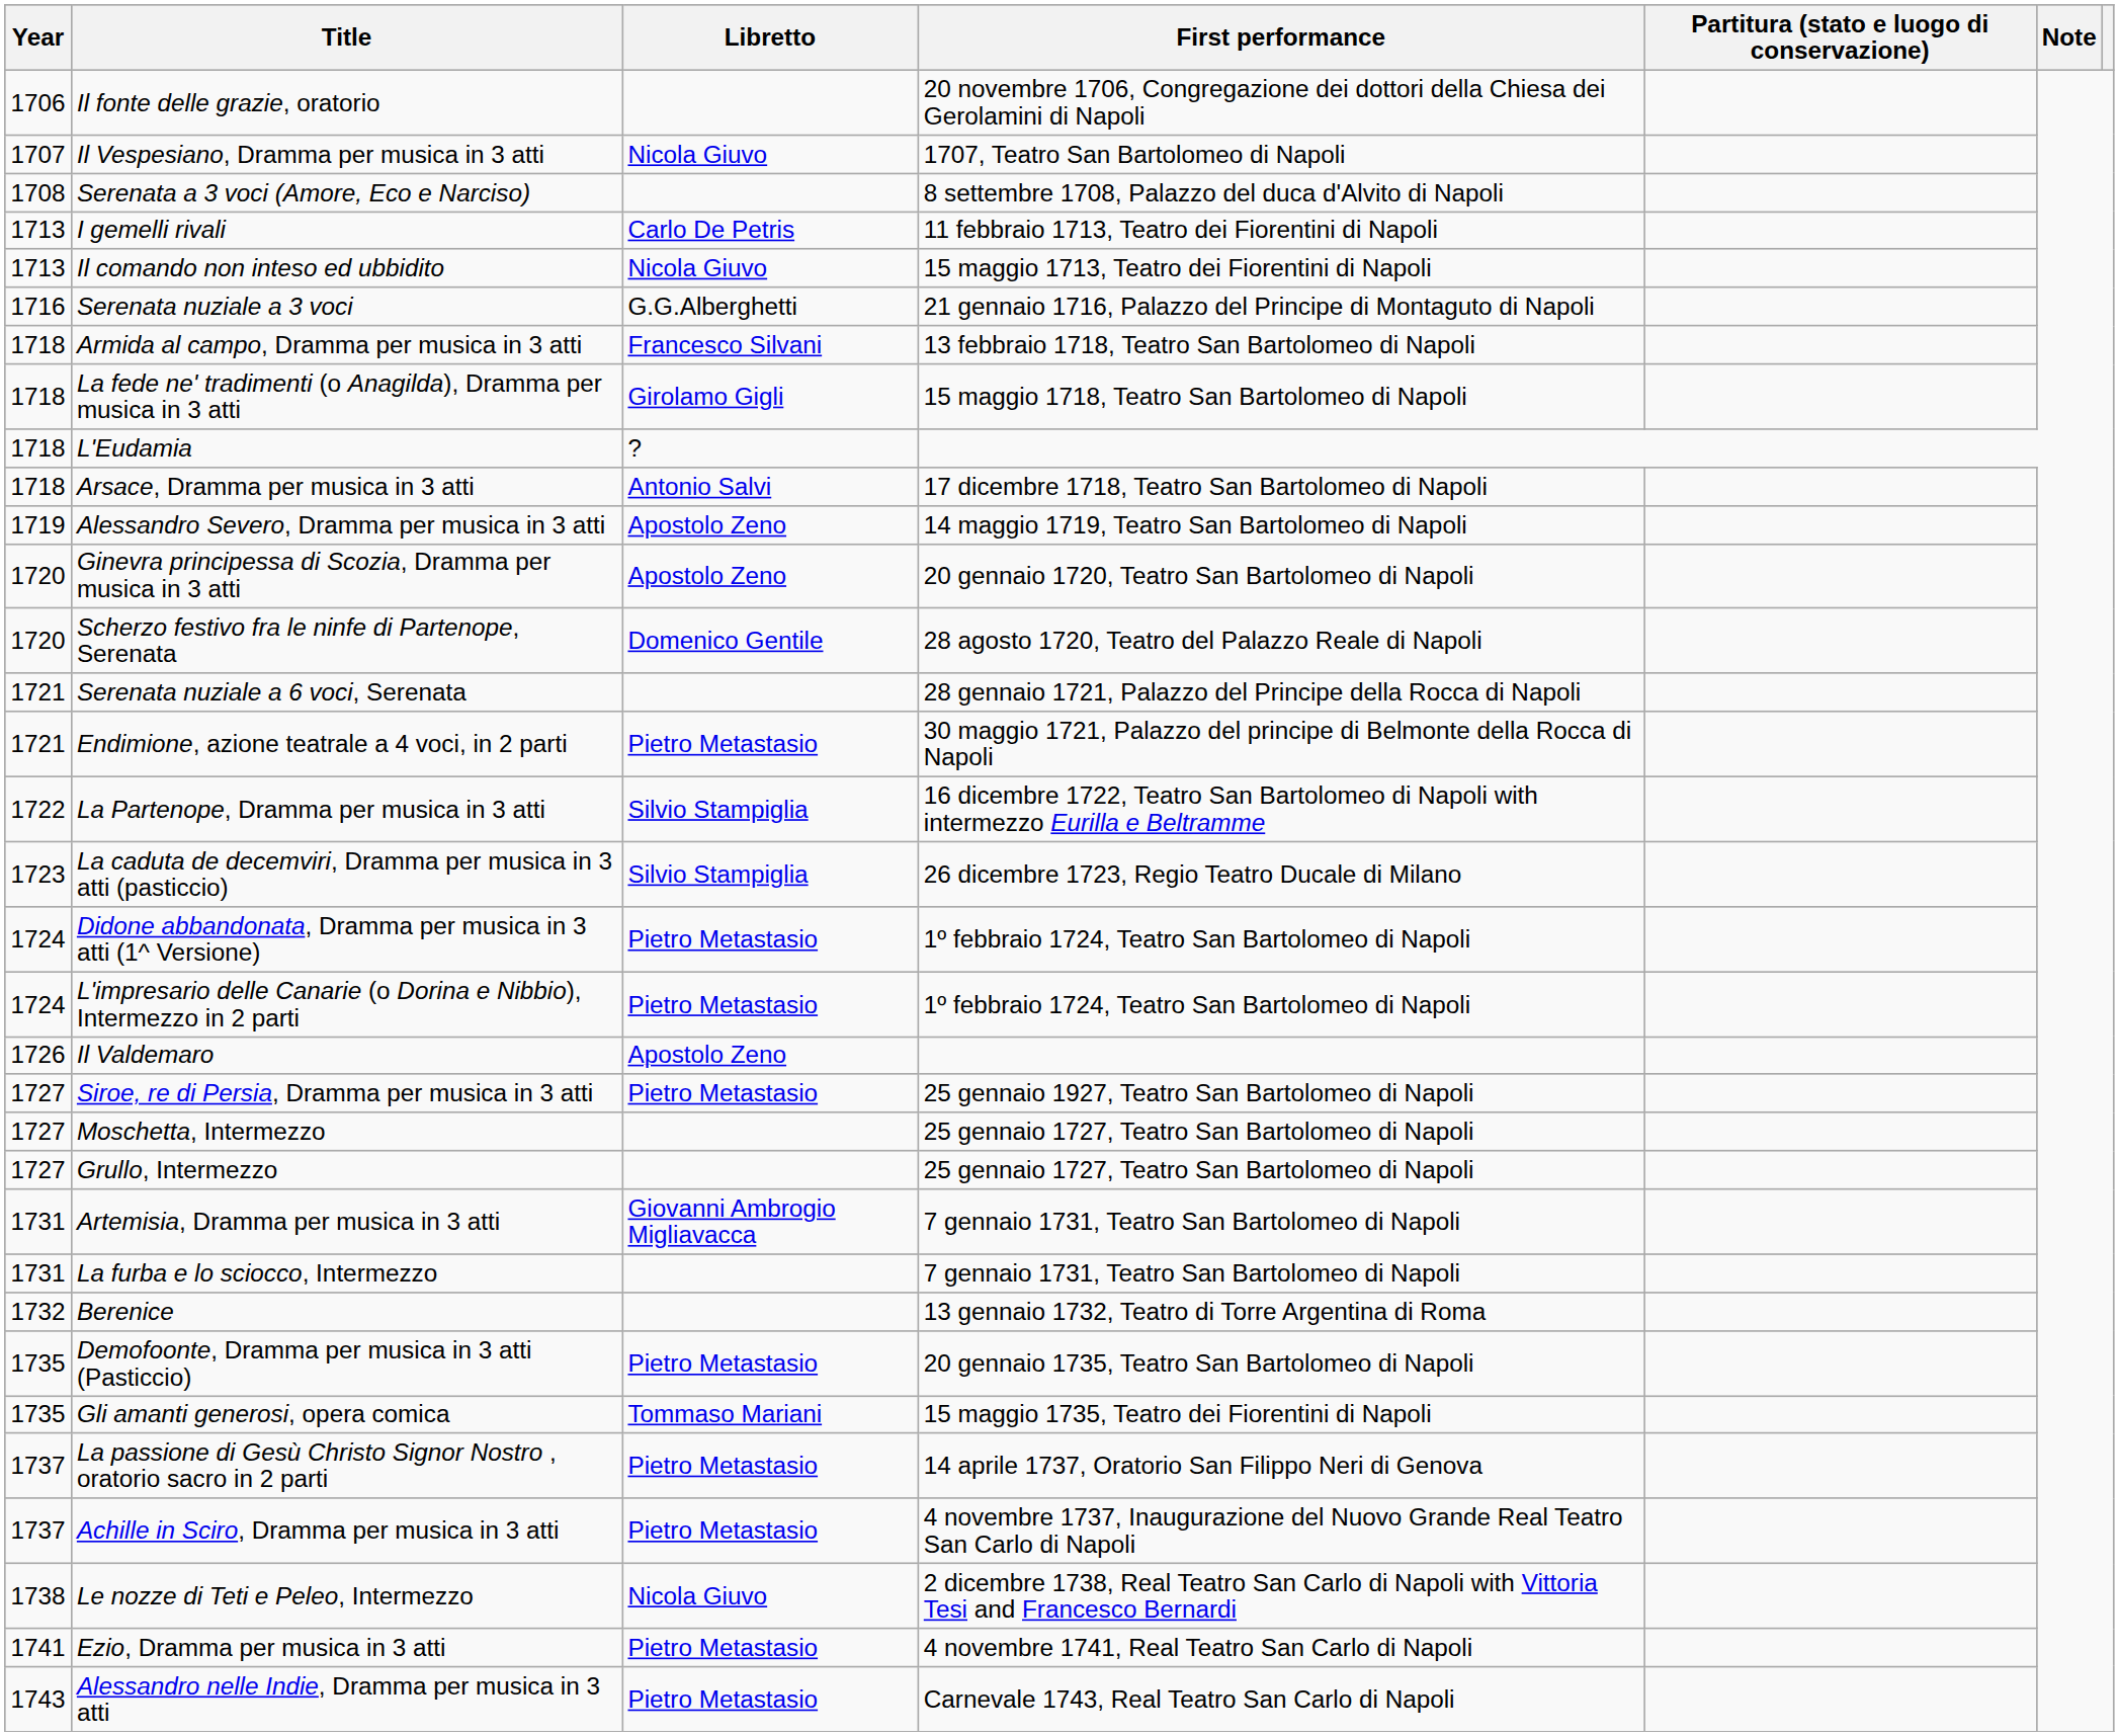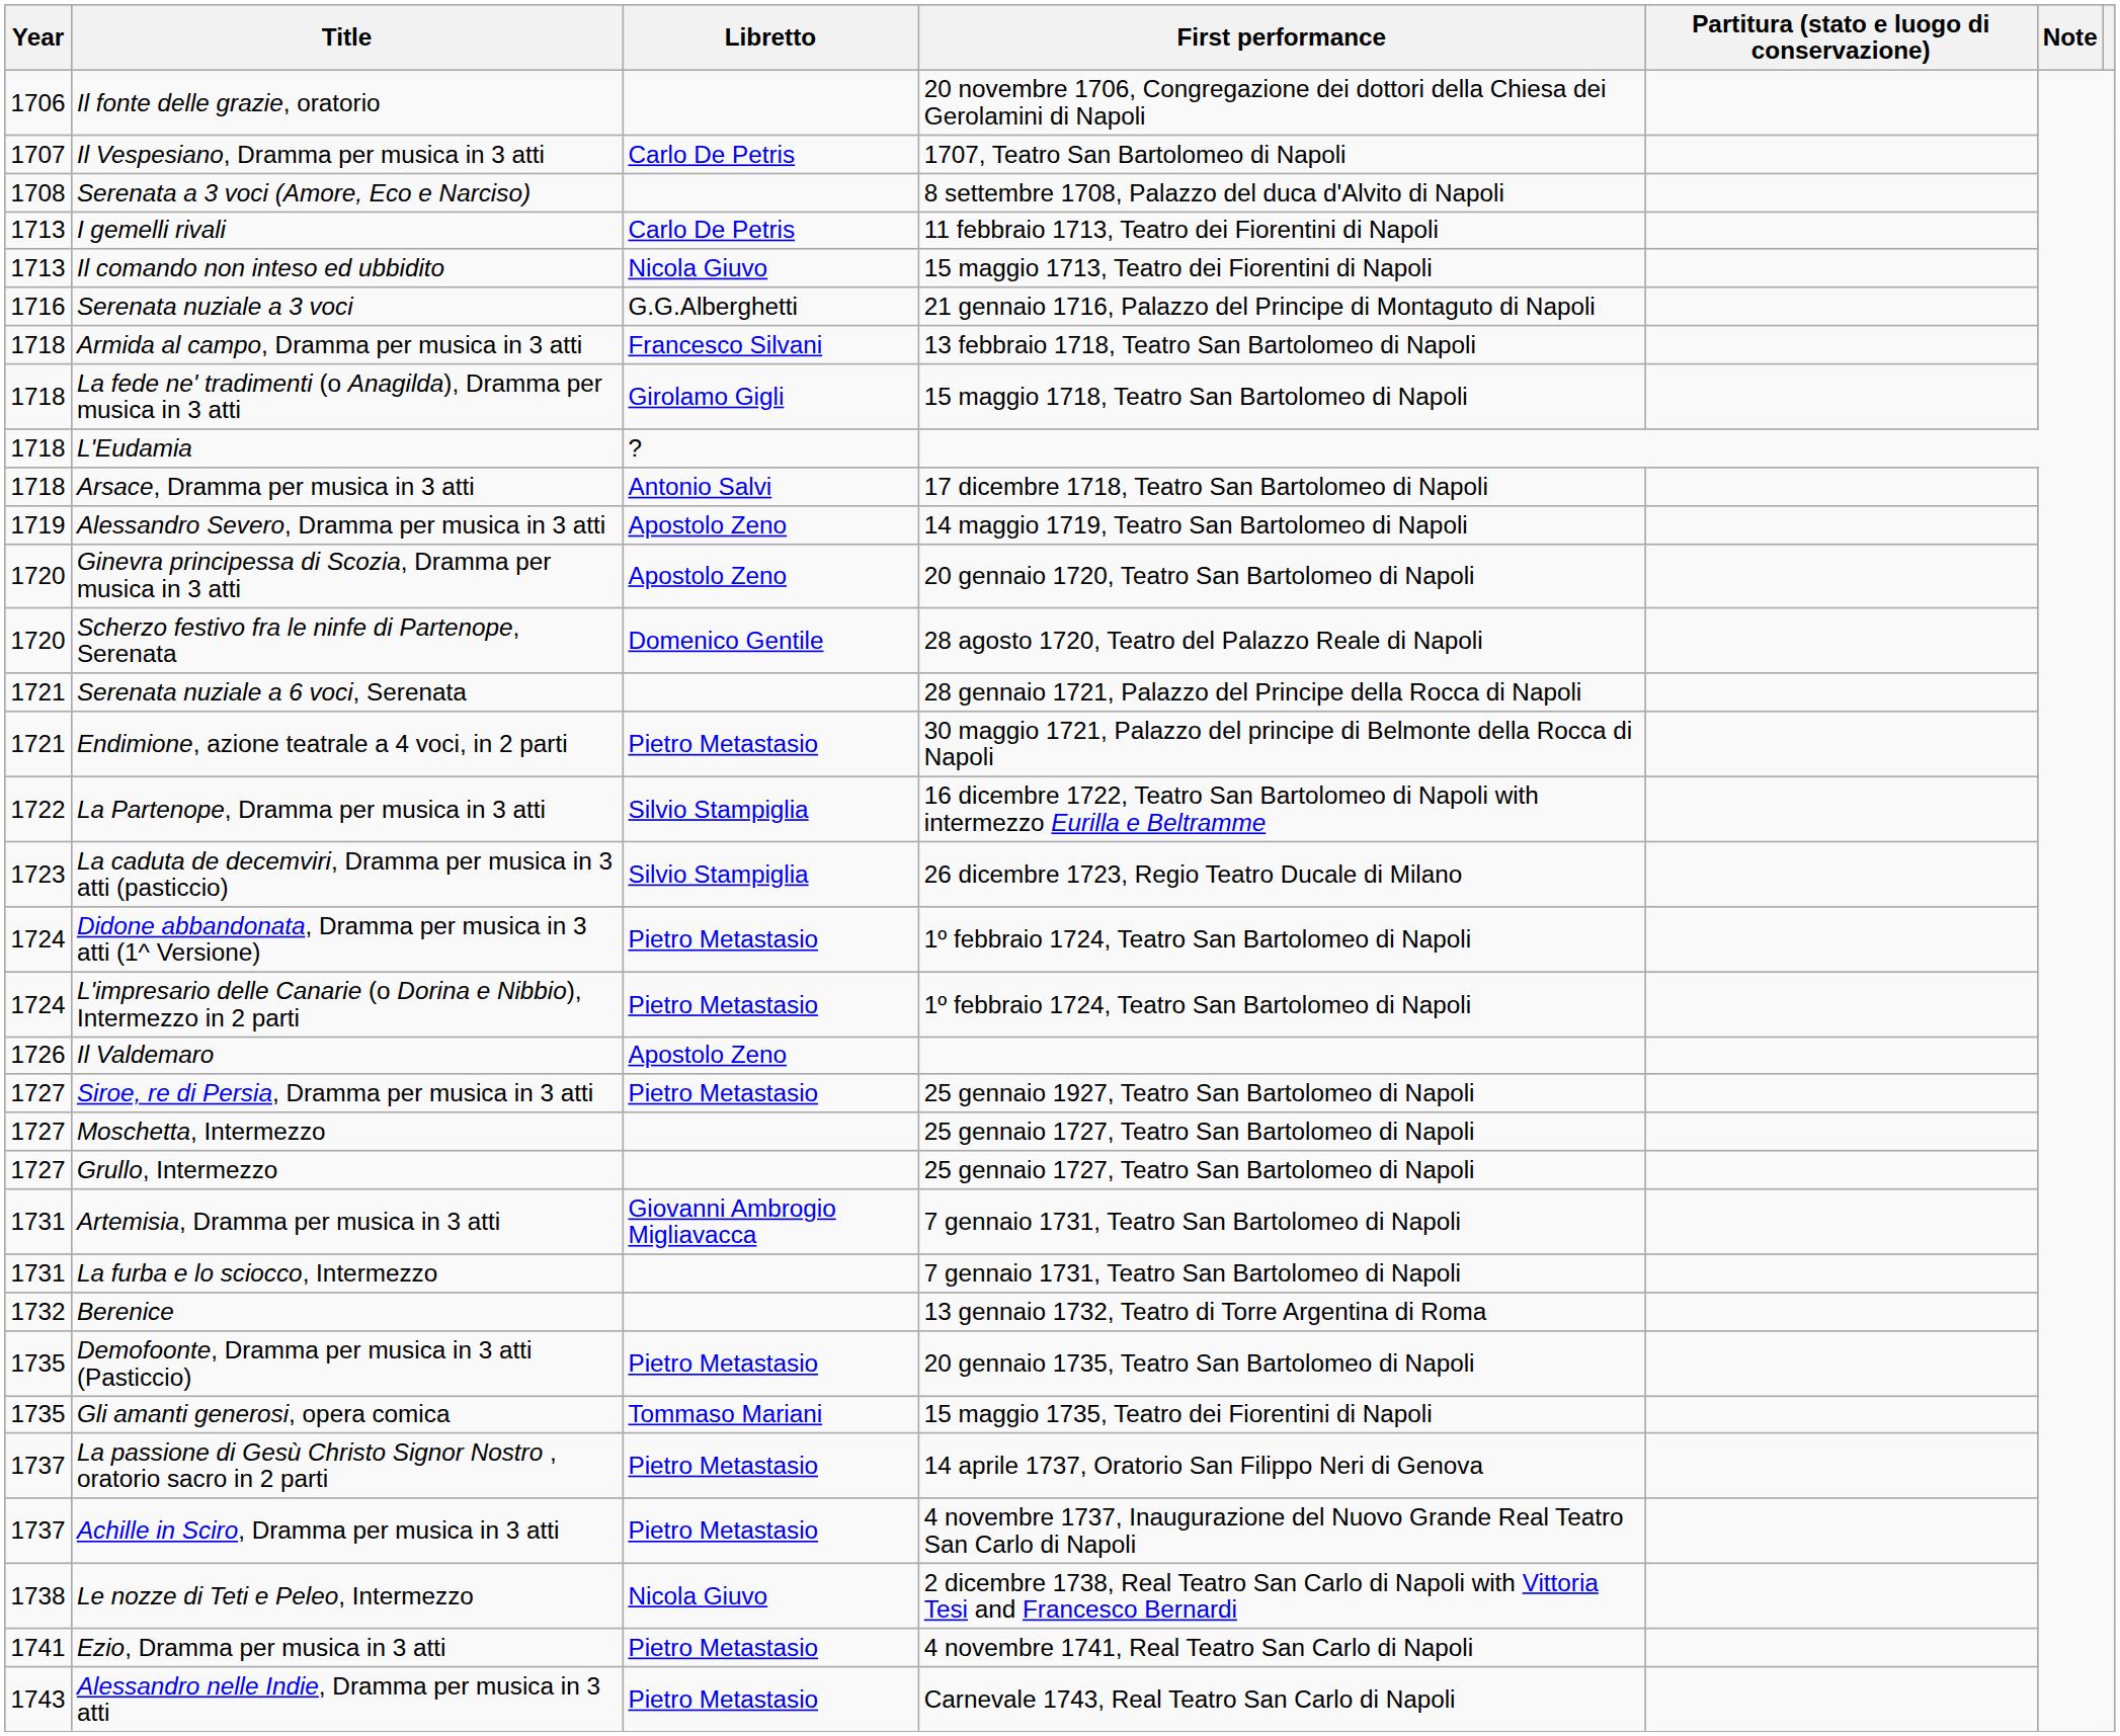Il Vespesiano, Dramma per musica in 3 atti | Libretto: Nicola Giuvo -> Carlo De Petris
